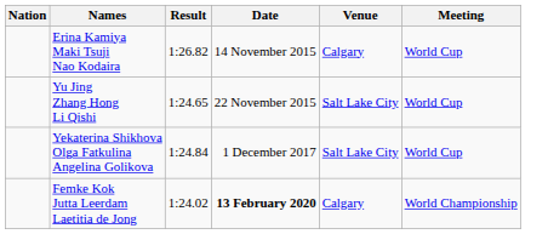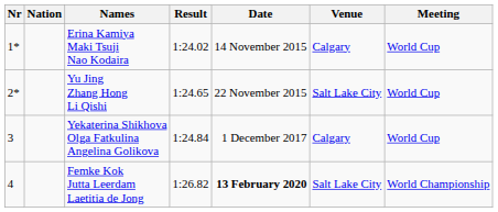+ column: Nr | 1* | 2* | 3 | 4
Erina Kamiya Maki Tsuji Nao Kodaira | Result: 1:26.82 -> 1:24.02
Yekaterina Shikhova Olga Fatkulina Angelina Golikova | Venue: Salt Lake City -> Calgary
Femke Kok Jutta Leerdam Laetitia de Jong | Result: 1:24.02 -> 1:26.82
Femke Kok Jutta Leerdam Laetitia de Jong | Venue: Calgary -> Salt Lake City
